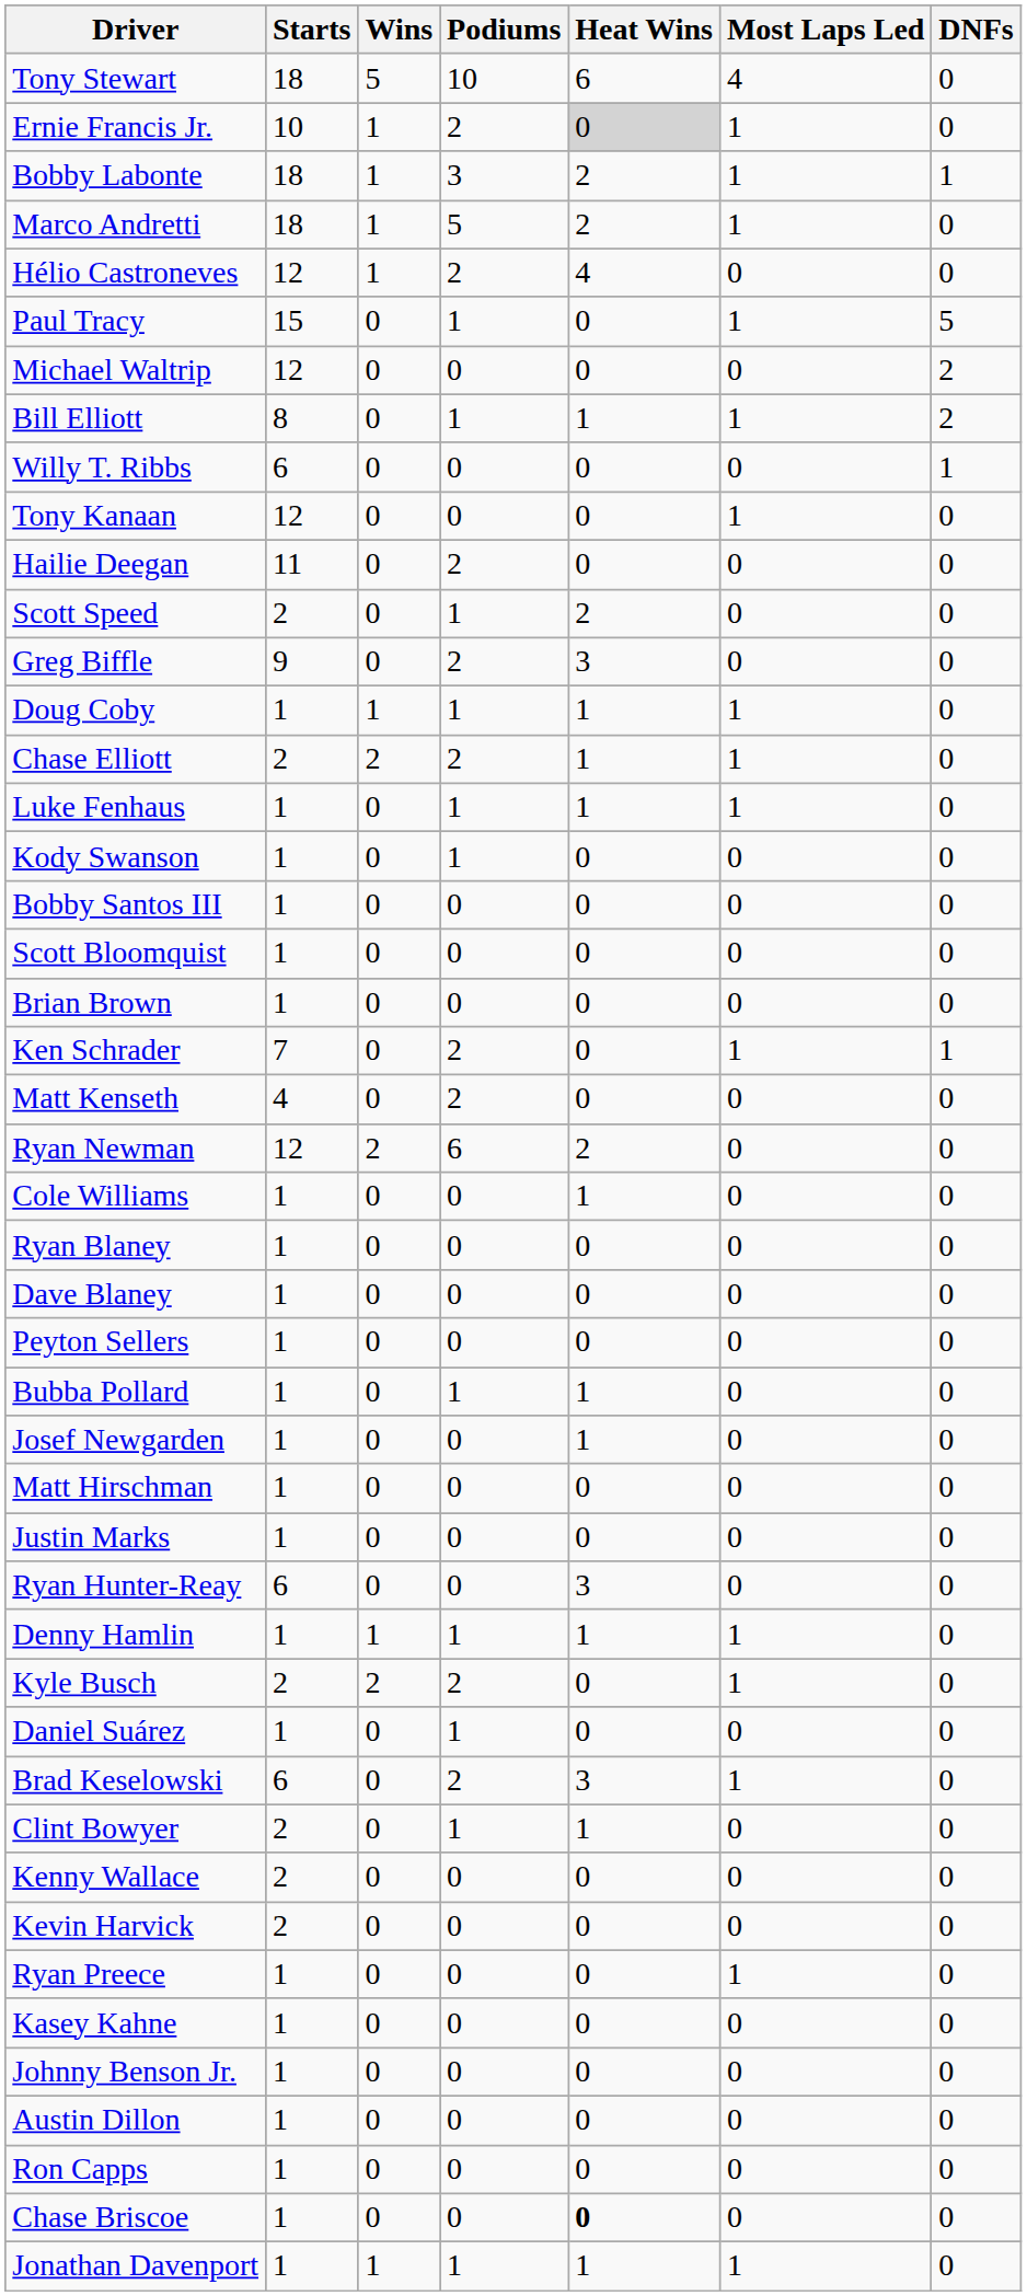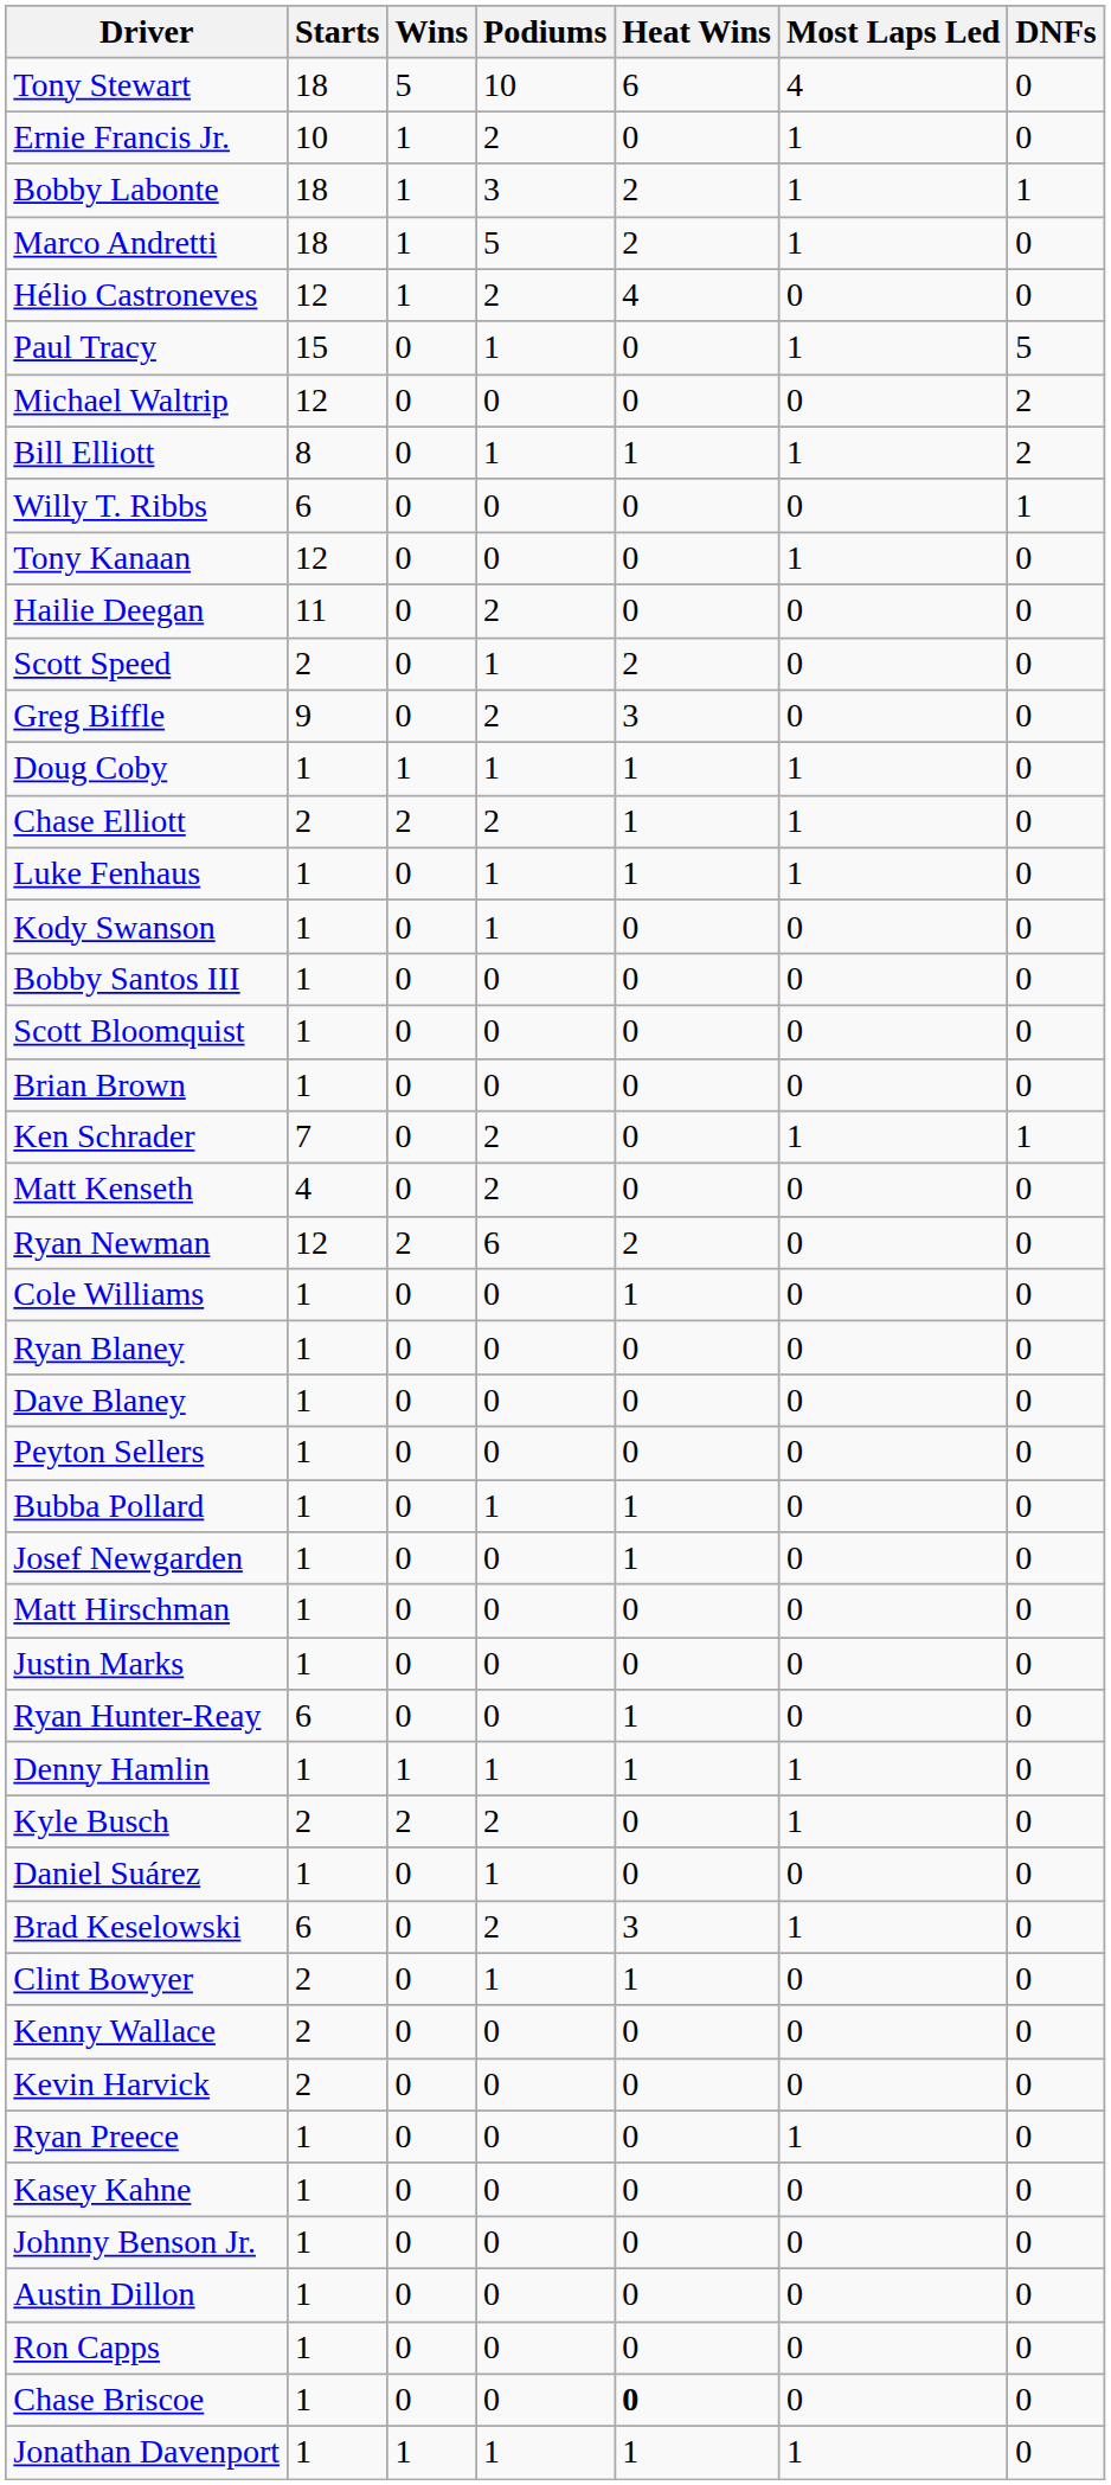Ernie Francis Jr. | Heat Wins: lightgrey background -> no background
Ryan Hunter-Reay | Heat Wins: 3 -> 1
